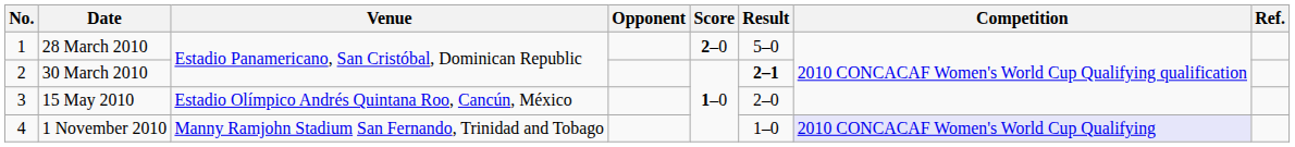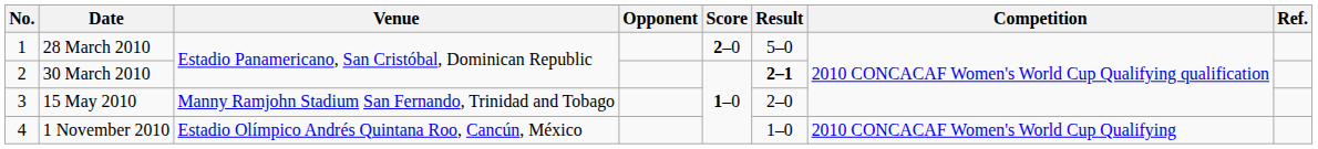15 May 2010 | Venue: Estadio Olímpico Andrés Quintana Roo, Cancún, México -> Manny Ramjohn Stadium San Fernando, Trinidad and Tobago
1 November 2010 | Venue: Manny Ramjohn Stadium San Fernando, Trinidad and Tobago -> Estadio Olímpico Andrés Quintana Roo, Cancún, México
1 November 2010 | Competition: lavender background -> no background
